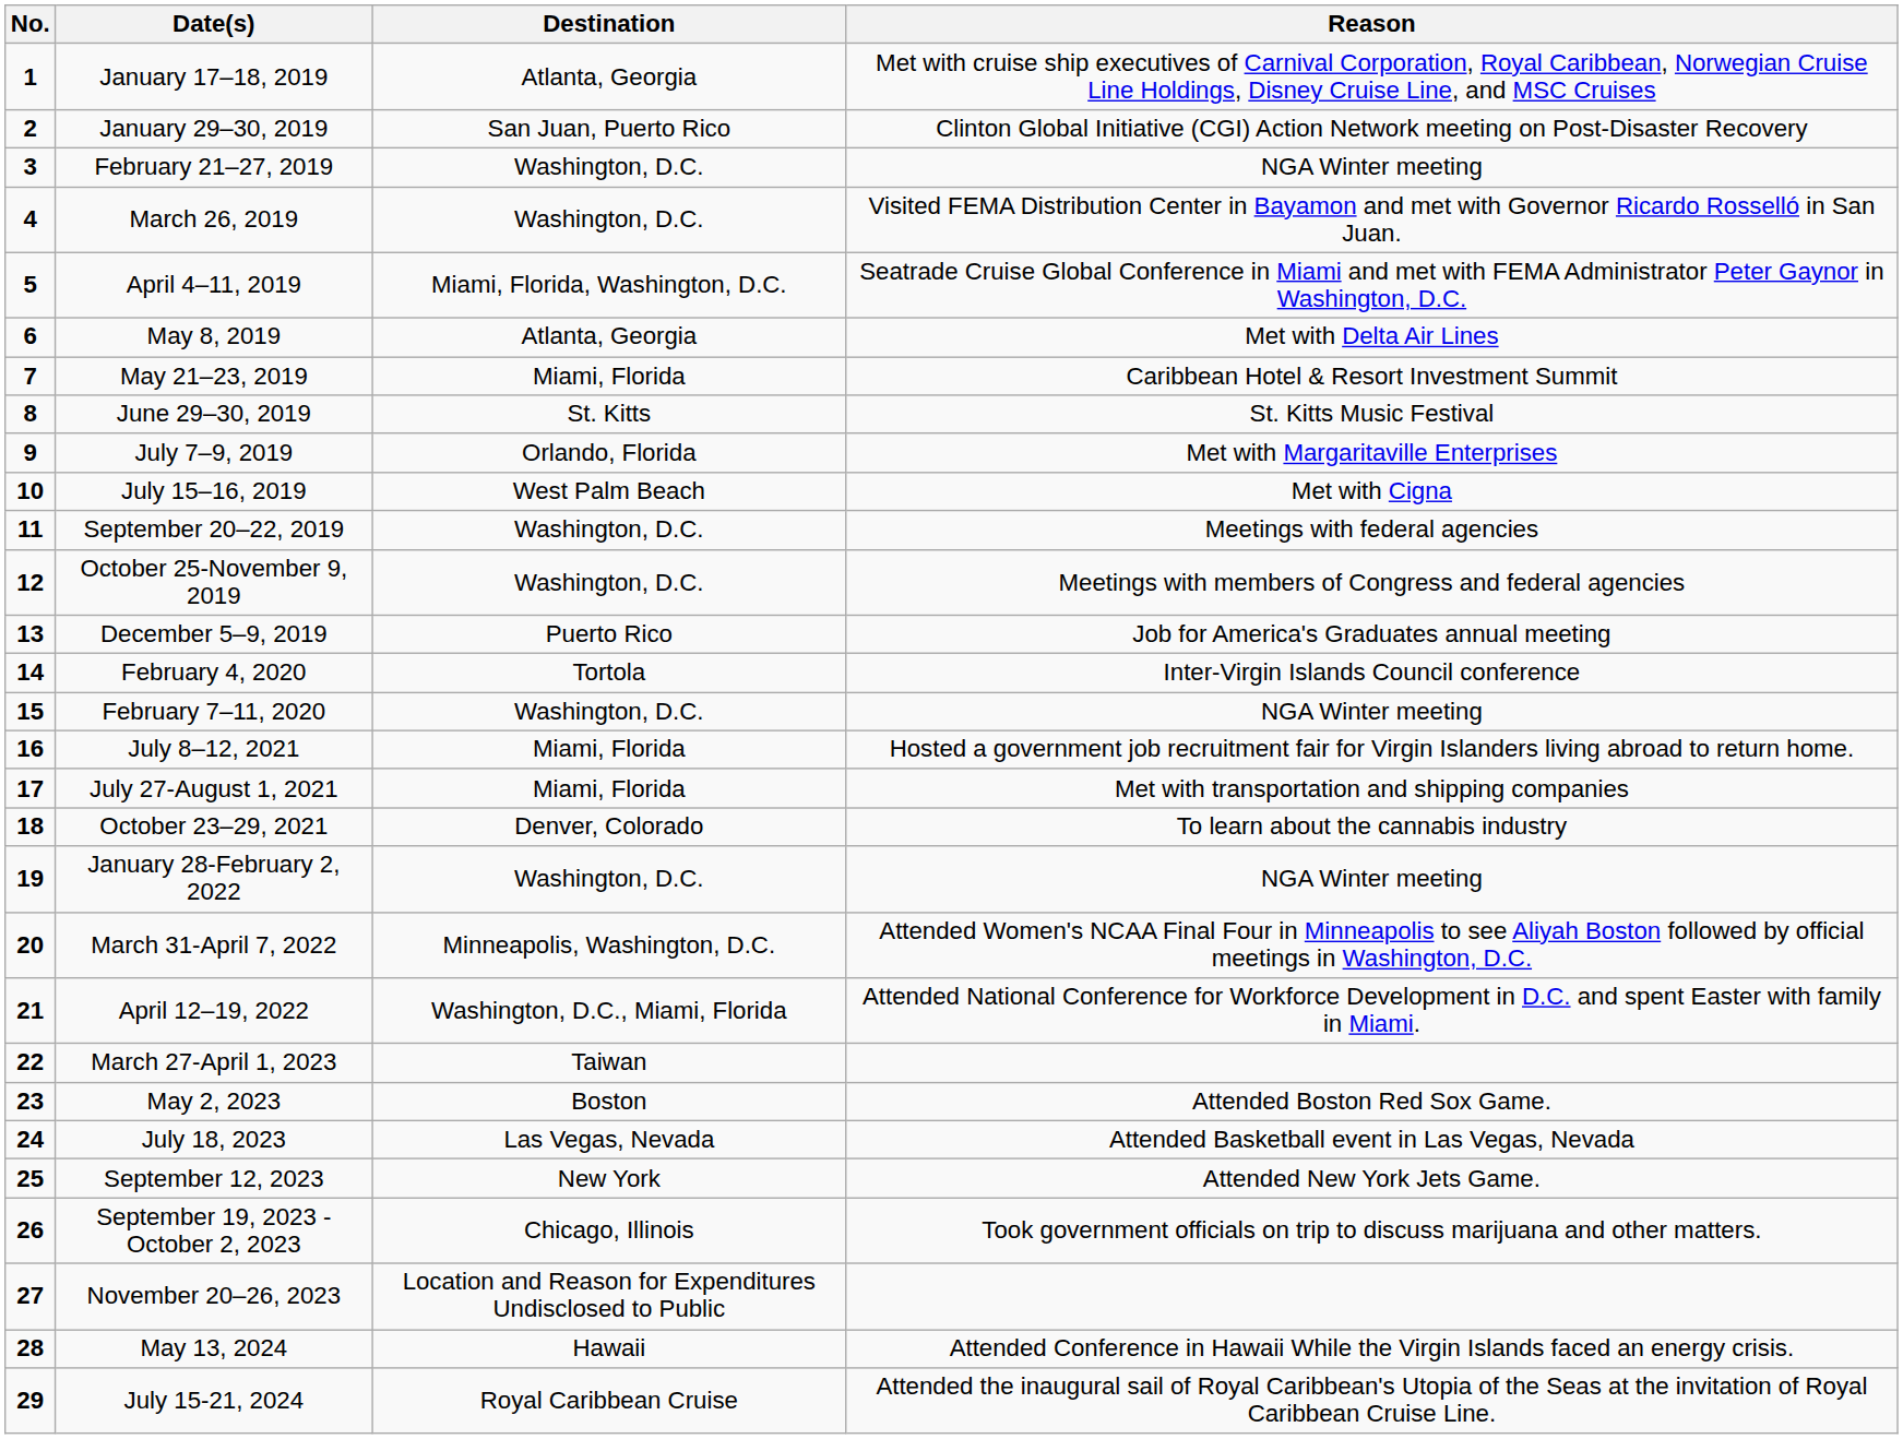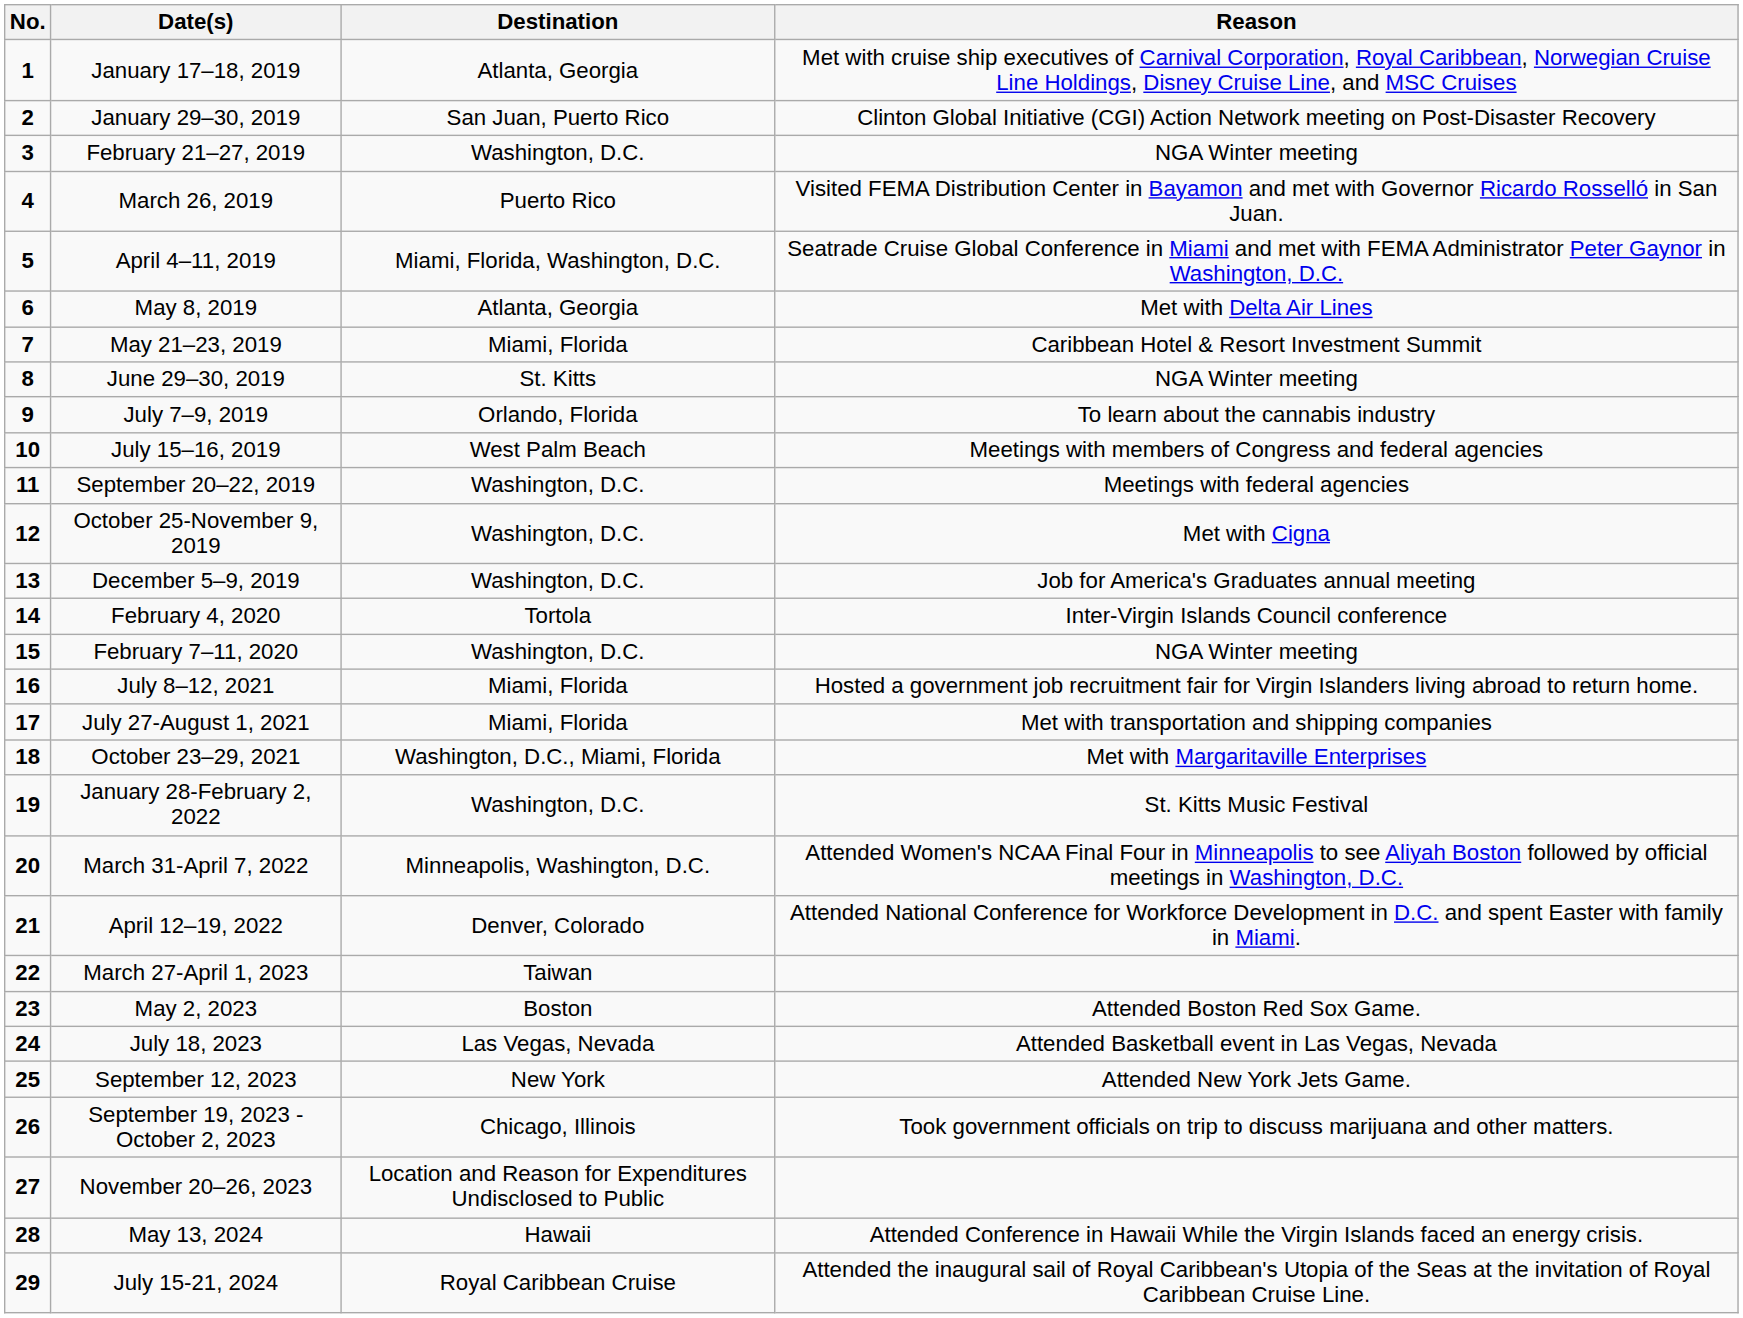March 26, 2019 | Destination: Washington, D.C. -> Puerto Rico
June 29–30, 2019 | Reason: St. Kitts Music Festival -> NGA Winter meeting
July 7–9, 2019 | Reason: Met with Margaritaville Enterprises -> To learn about the cannabis industry
July 15–16, 2019 | Reason: Met with Cigna -> Meetings with members of Congress and federal agencies
October 25-November 9, 2019 | Reason: Meetings with members of Congress and federal agencies -> Met with Cigna
December 5–9, 2019 | Destination: Puerto Rico -> Washington, D.C.
October 23–29, 2021 | Destination: Denver, Colorado -> Washington, D.C., Miami, Florida
October 23–29, 2021 | Reason: To learn about the cannabis industry -> Met with Margaritaville Enterprises
January 28-February 2, 2022 | Reason: NGA Winter meeting -> St. Kitts Music Festival
April 12–19, 2022 | Destination: Washington, D.C., Miami, Florida -> Denver, Colorado
